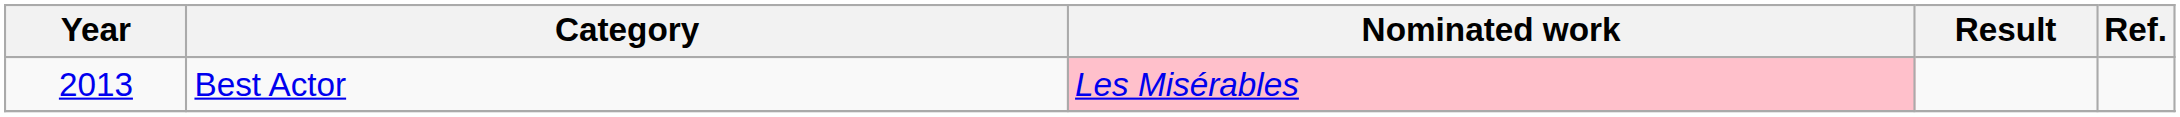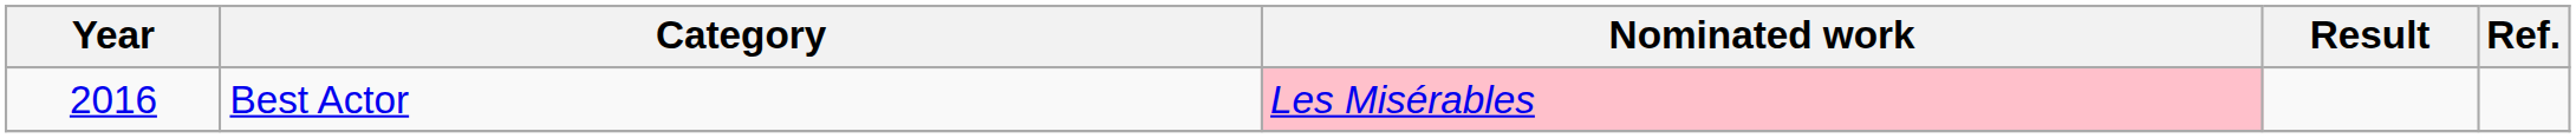Best Actor | Year: 2013 -> 2016
